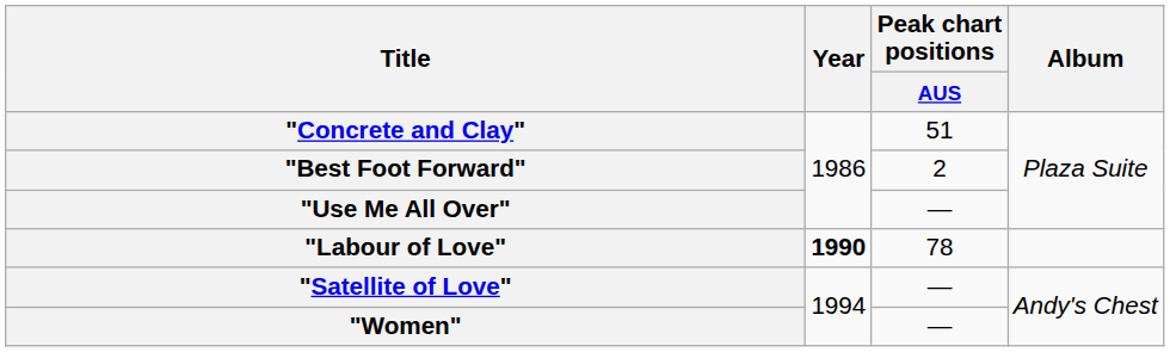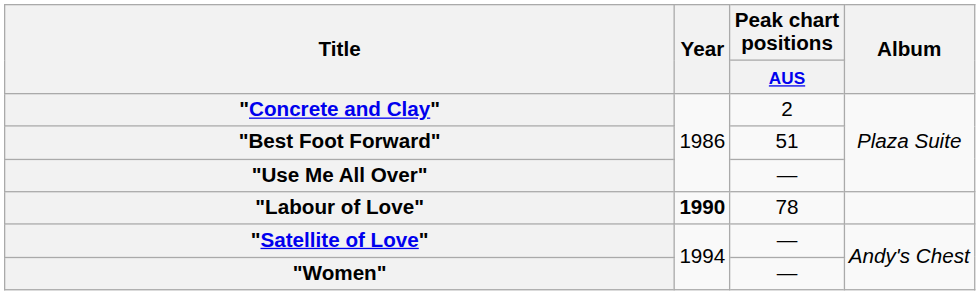"Concrete and Clay" | Peak chart positions / AUS: 51 -> 2
"Best Foot Forward" | Peak chart positions / AUS: 2 -> 51
